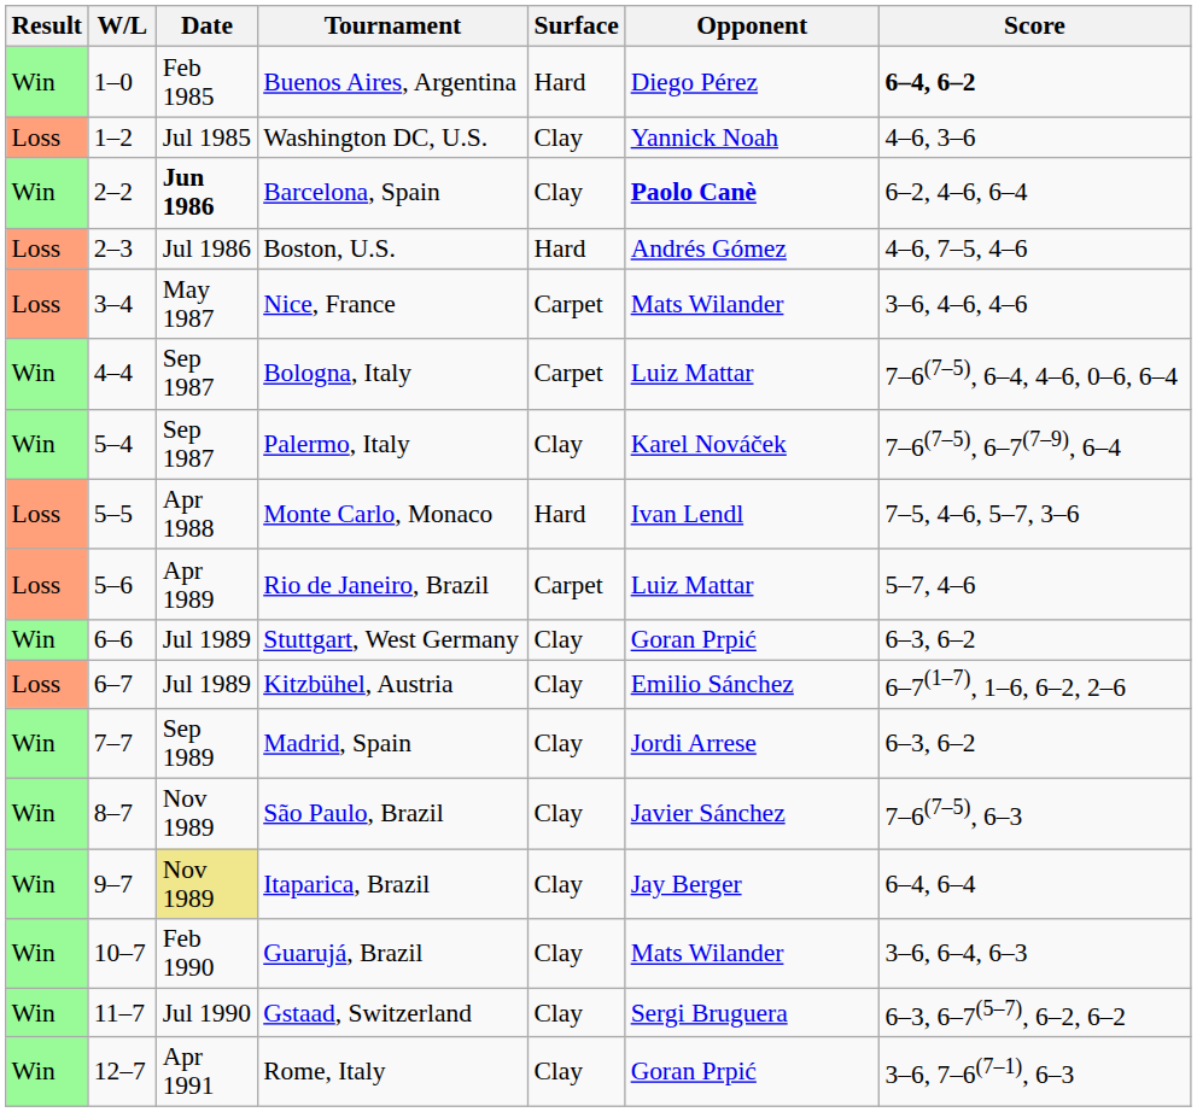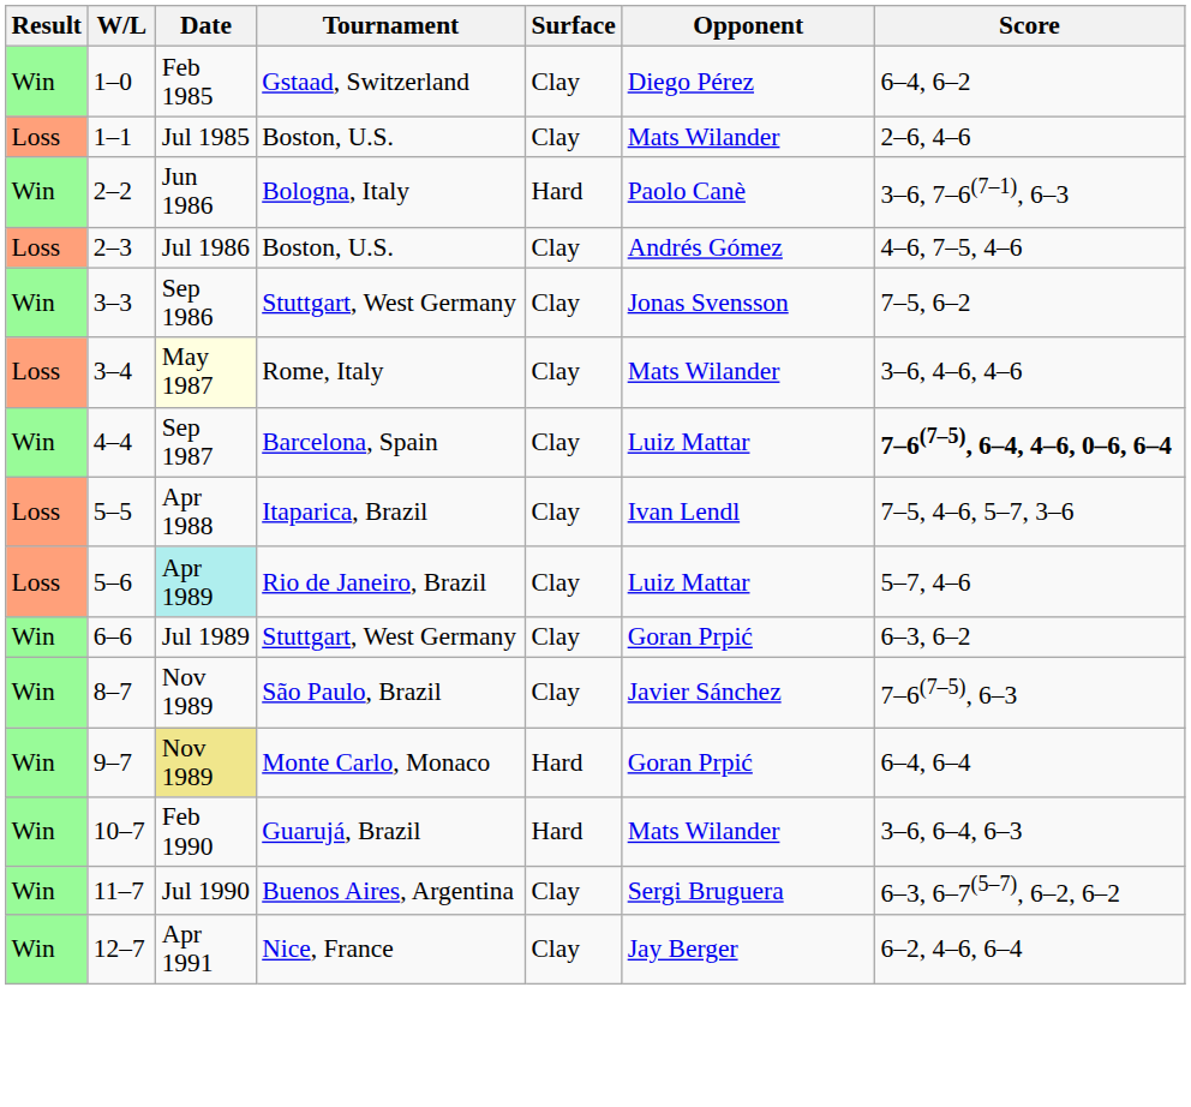1–0 | Tournament: Buenos Aires, Argentina -> Gstaad, Switzerland
1–0 | Surface: Hard -> Clay
1–0 | Score: bold -> normal
+ row: Loss | 1–1 | Jul 1985 | Boston, U.S. | Clay | Mats Wilander | 2–6, 4–6
- row: Loss | 1–2 | Jul 1985 | Washington DC, U.S. | Clay | Yannick Noah | 4–6, 3–6
2–2 | Date: bold -> normal
2–2 | Tournament: Barcelona, Spain -> Bologna, Italy
2–2 | Surface: Clay -> Hard
2–2 | Opponent: bold -> normal
2–2 | Score: 6–2, 4–6, 6–4 -> 3–6, 7–6(7–1), 6–3
2–3 | Surface: Hard -> Clay
+ row: Win | 3–3 | Sep 1986 | Stuttgart, West Germany | Clay | Jonas Svensson | 7–5, 6–2
3–4 | Date: no background -> lightyellow background
3–4 | Tournament: Nice, France -> Rome, Italy
3–4 | Surface: Carpet -> Clay
4–4 | Tournament: Bologna, Italy -> Barcelona, Spain
4–4 | Surface: Carpet -> Clay
4–4 | Score: normal -> bold
- row: Win | 5–4 | Sep 1987 | Palermo, Italy | Clay | Karel Nováček | 7–6(7–5), 6–7(7–9), 6–4
5–5 | Tournament: Monte Carlo, Monaco -> Itaparica, Brazil
5–5 | Surface: Hard -> Clay
5–6 | Date: no background -> paleturquoise background
5–6 | Surface: Carpet -> Clay
- row: Loss | 6–7 | Jul 1989 | Kitzbühel, Austria | Clay | Emilio Sánchez | 6–7(1–7), 1–6, 6–2, 2–6
- row: Win | 7–7 | Sep 1989 | Madrid, Spain | Clay | Jordi Arrese | 6–3, 6–2
9–7 | Tournament: Itaparica, Brazil -> Monte Carlo, Monaco
9–7 | Surface: Clay -> Hard
9–7 | Opponent: Jay Berger -> Goran Prpić
10–7 | Surface: Clay -> Hard
11–7 | Tournament: Gstaad, Switzerland -> Buenos Aires, Argentina
12–7 | Tournament: Rome, Italy -> Nice, France
12–7 | Opponent: Goran Prpić -> Jay Berger
12–7 | Score: 3–6, 7–6(7–1), 6–3 -> 6–2, 4–6, 6–4
